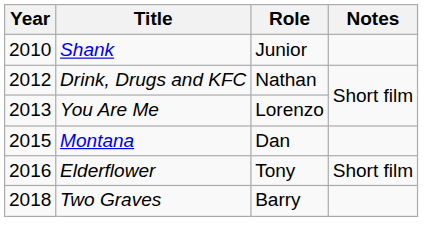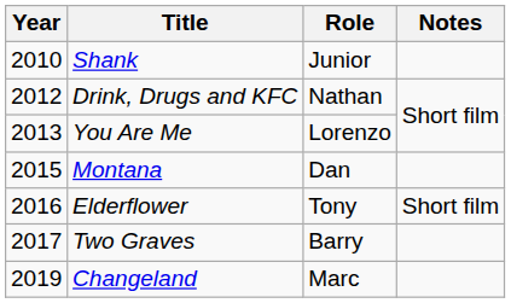Two Graves | Year: 2018 -> 2017
+ row: 2019 | Changeland | Marc
